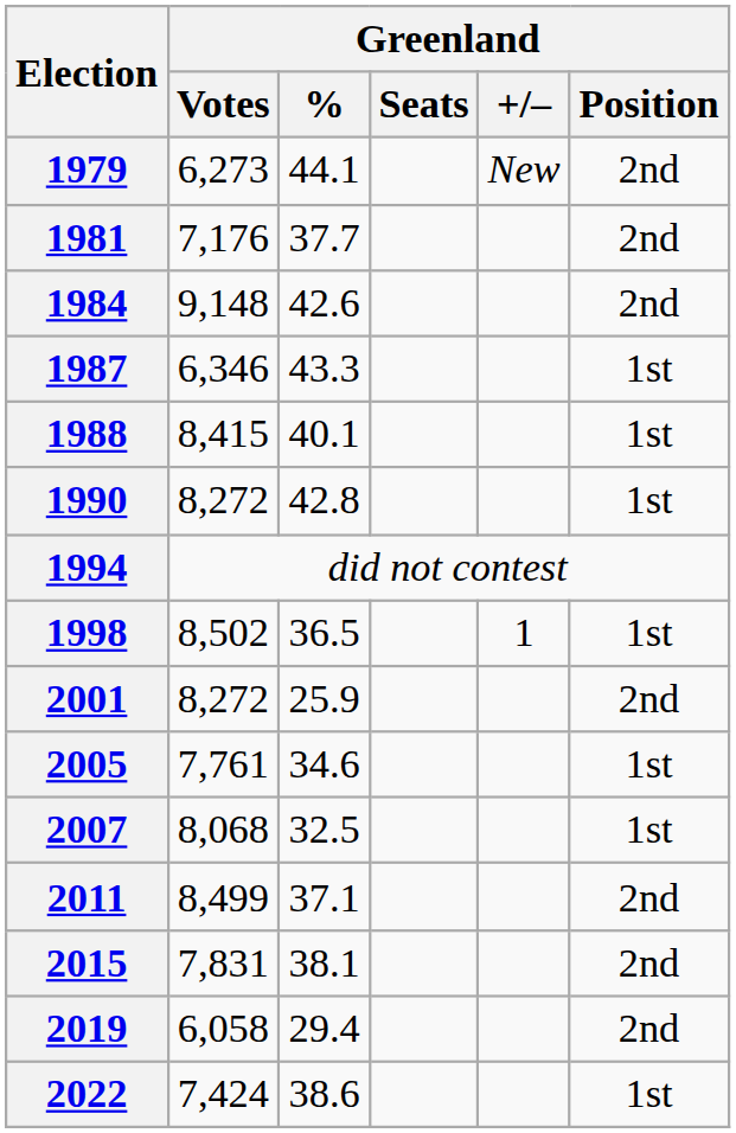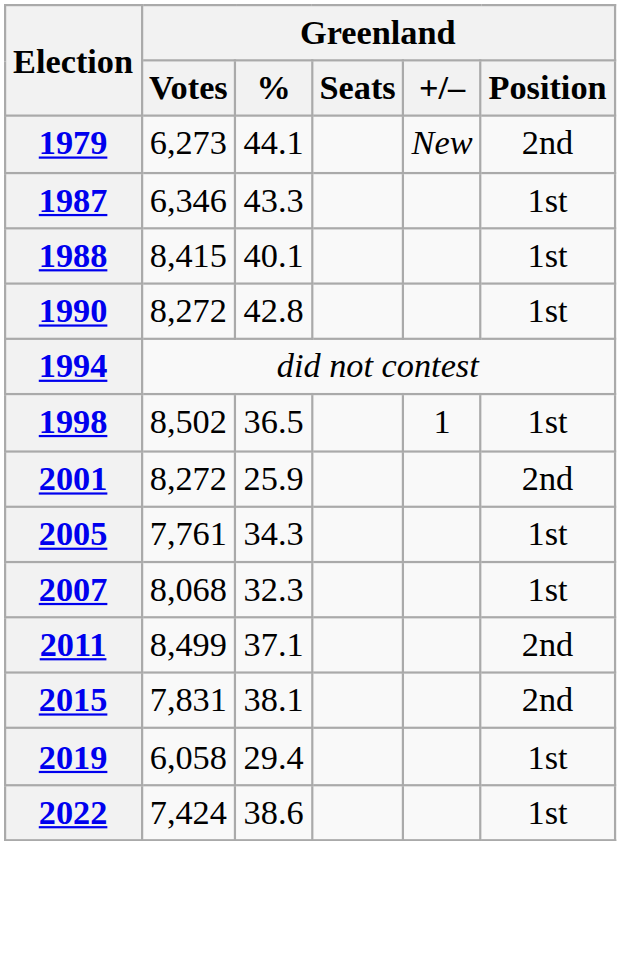- row: 1981 | 7,176 | 37.7 | 2nd
- row: 1984 | 9,148 | 42.6 | 2nd
2005 | Greenland / %: 34.6 -> 34.3
2007 | Greenland / %: 32.5 -> 32.3
2019 | Greenland / Position: 2nd -> 1st
